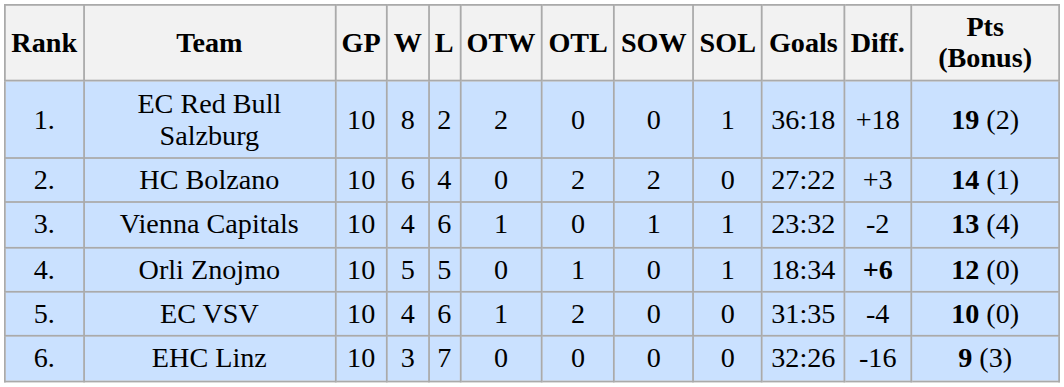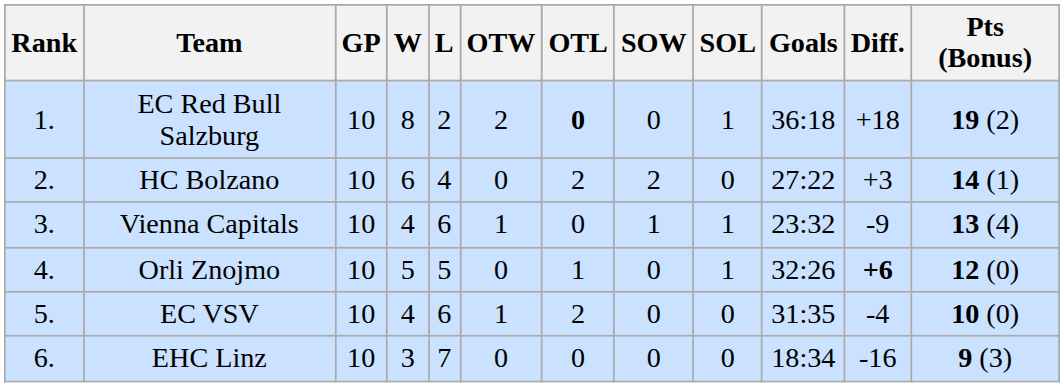EC Red Bull Salzburg | OTL: normal -> bold
Vienna Capitals | Diff.: -2 -> -9
Orli Znojmo | Goals: 18:34 -> 32:26
EHC Linz | Goals: 32:26 -> 18:34
